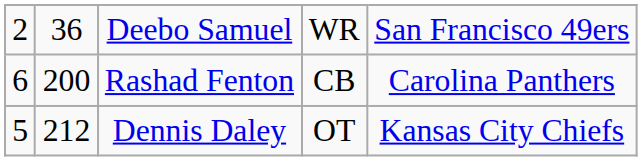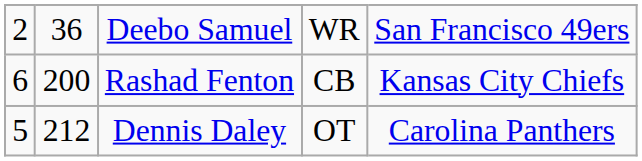Rashad Fenton | column 5: Carolina Panthers -> Kansas City Chiefs
Dennis Daley | column 5: Kansas City Chiefs -> Carolina Panthers
